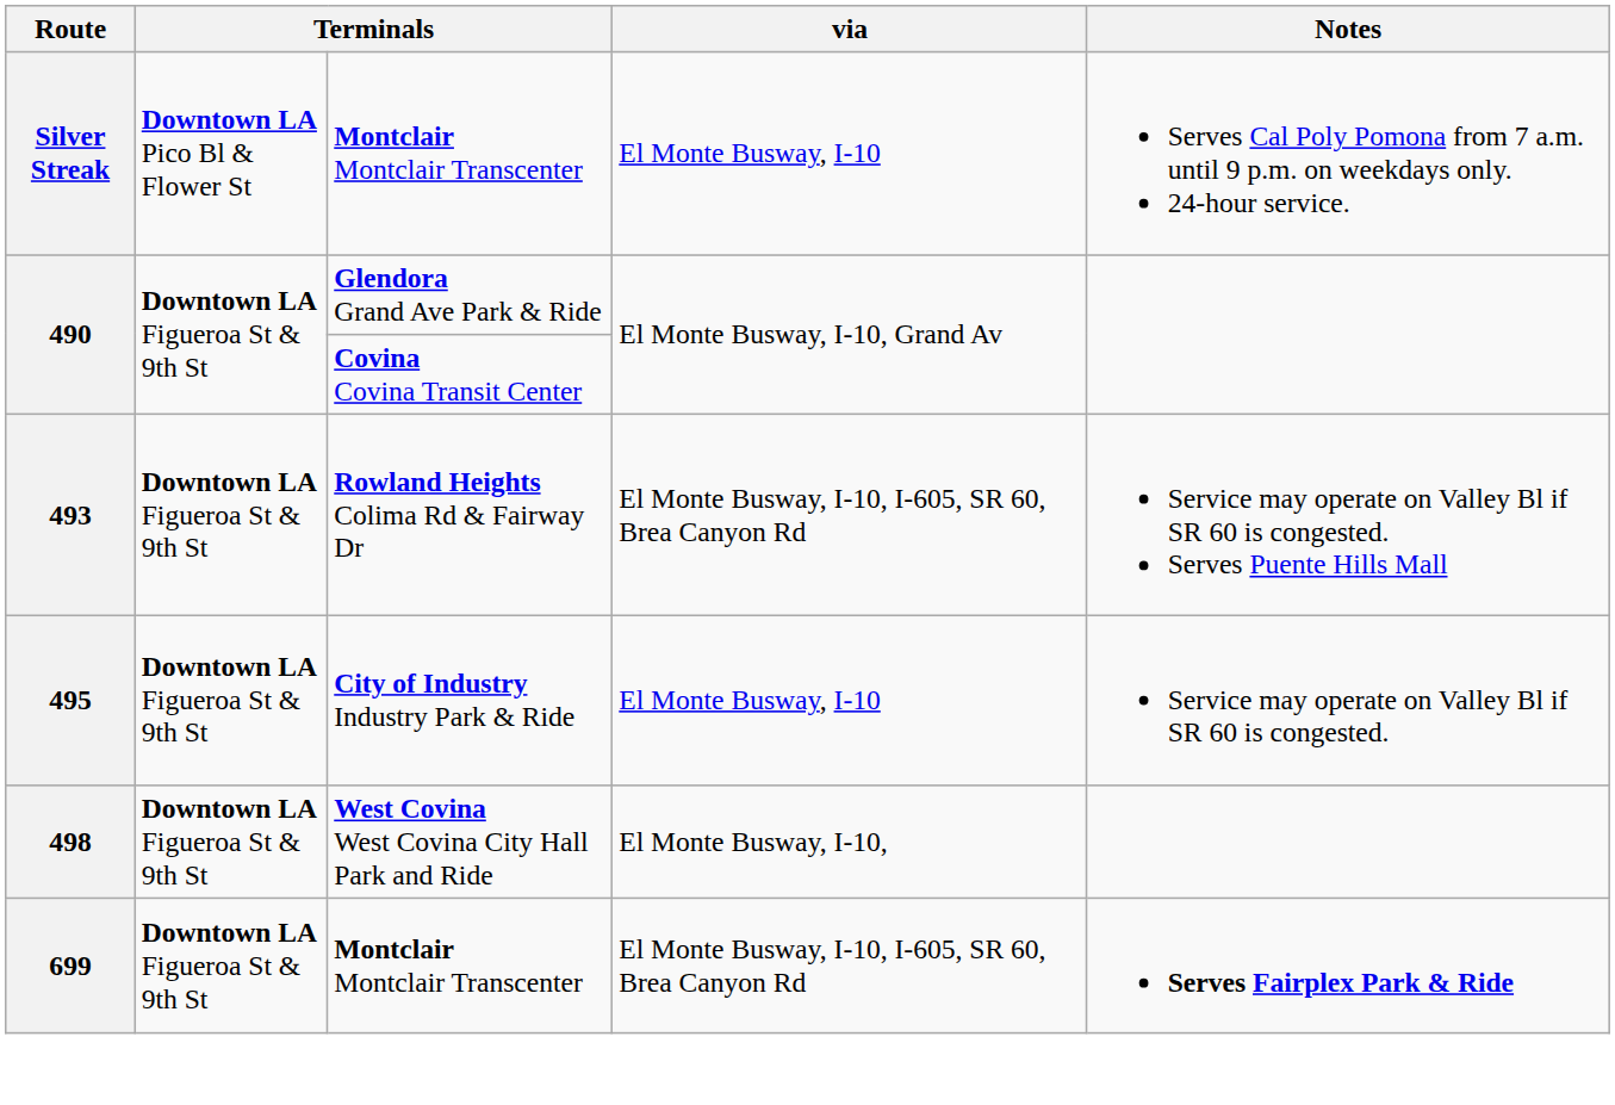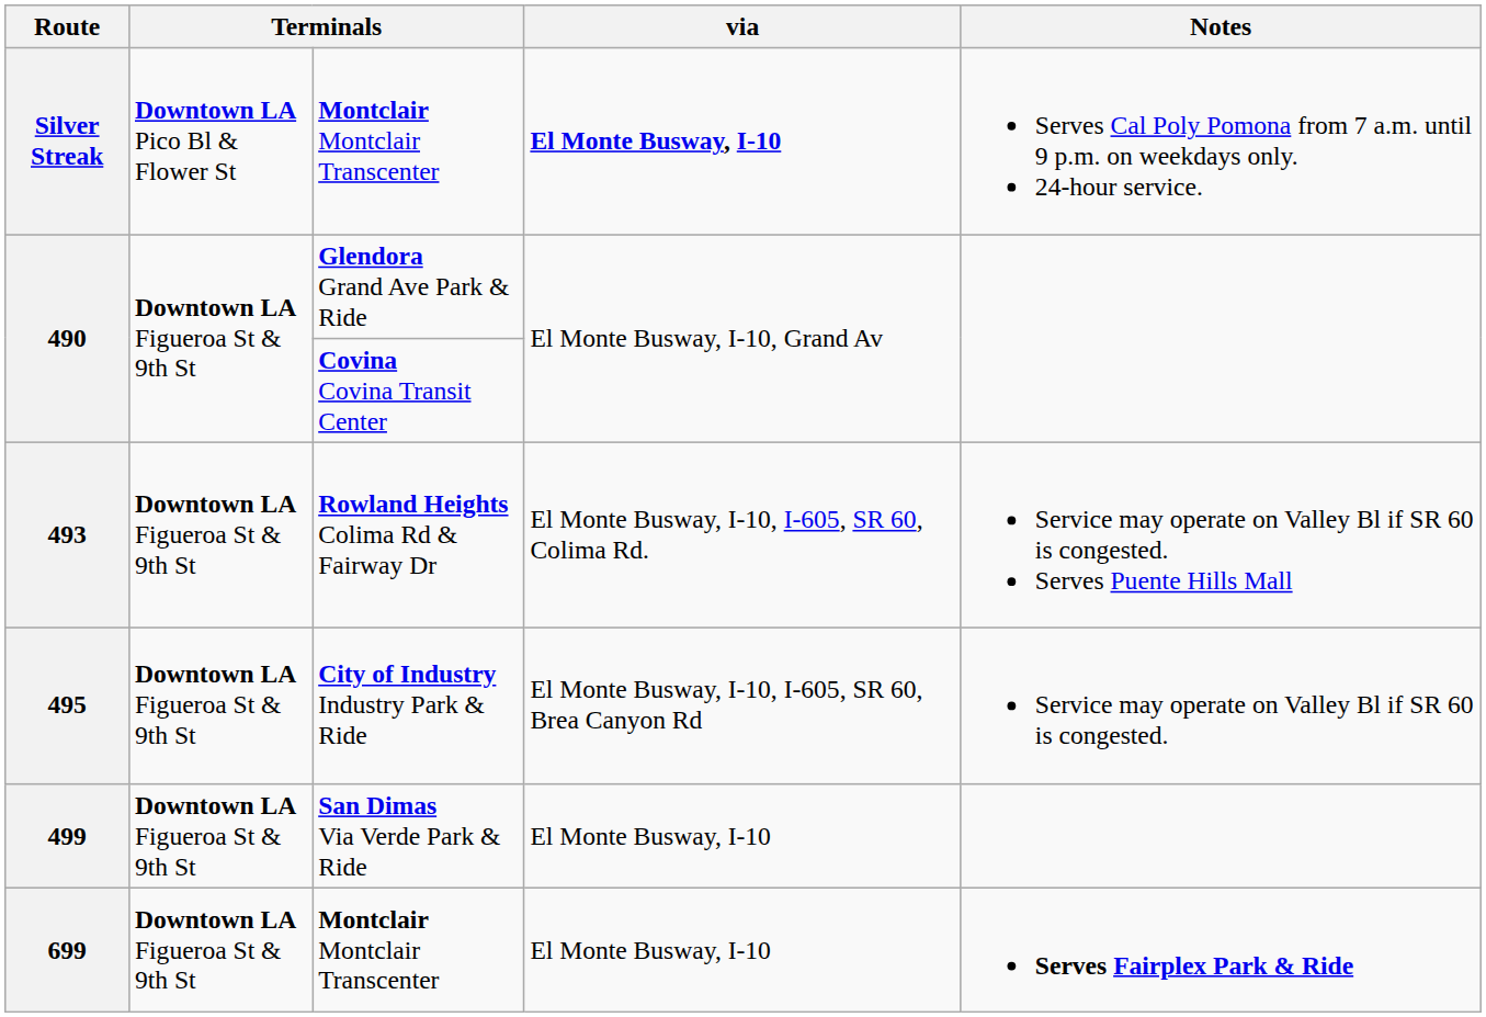Silver Streak | via: normal -> bold
493 | via: El Monte Busway, I-10, I-605, SR 60, Brea Canyon Rd -> El Monte Busway, I-10, I-605, SR 60, Colima Rd.
495 | via: El Monte Busway, I-10 -> El Monte Busway, I-10, I-605, SR 60, Brea Canyon Rd
- row: 498 | Downtown LA Figueroa St & 9th St | West Covina West Covina City Hall Park and Ride | El Monte Busway, I-10,
+ row: 499 | Downtown LA Figueroa St & 9th St | San Dimas Via Verde Park & Ride | El Monte Busway, I-10
699 | via: El Monte Busway, I-10, I-605, SR 60, Brea Canyon Rd -> El Monte Busway, I-10
